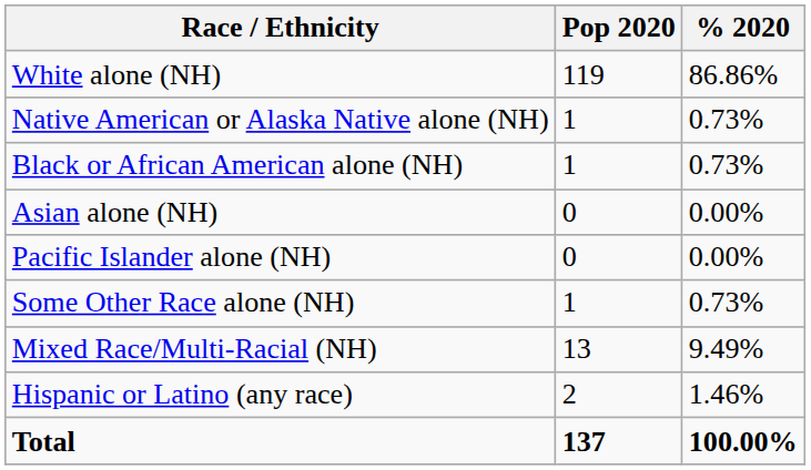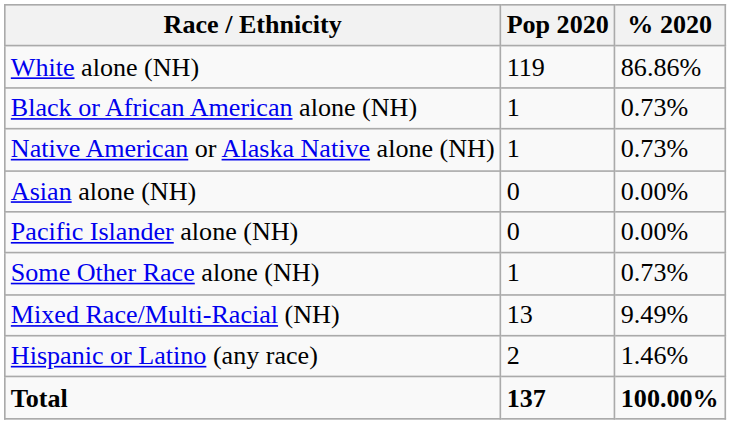rows swapped: Black or African American alone (NH) <-> Native American or Alaska Native alone (NH)
